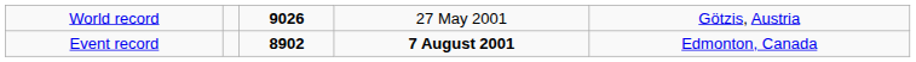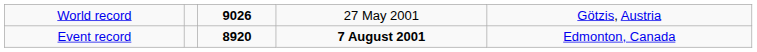Event record | column 3: 8902 -> 8920
